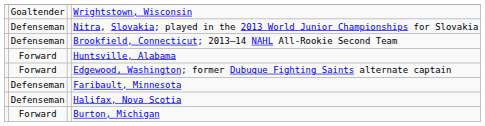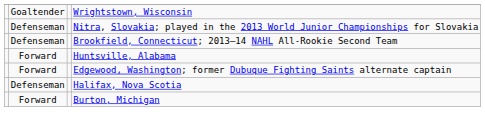- row: Defenseman | Faribault, Minnesota
